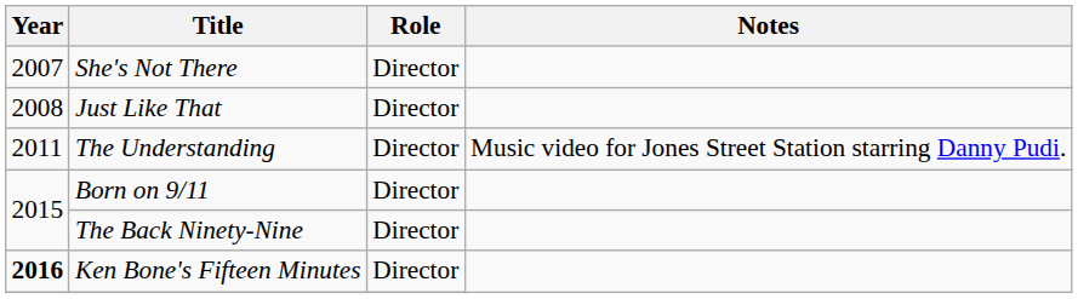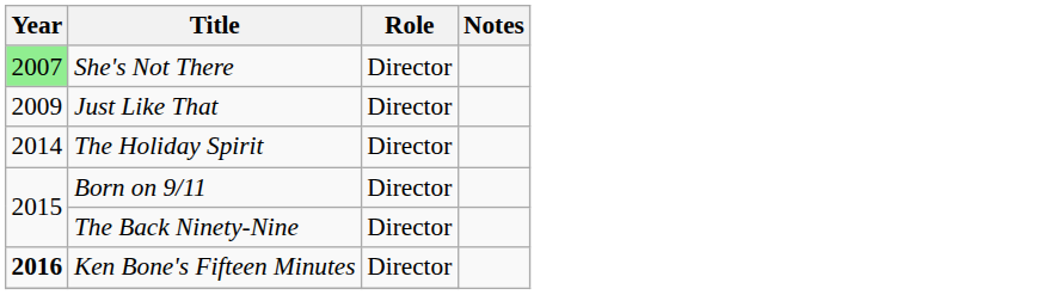She's Not There | Year: no background -> lightgreen background
Just Like That | Year: 2008 -> 2009
- row: 2011 | The Understanding | Director | Music video for Jones Street Station starring Danny Pudi.
+ row: 2014 | The Holiday Spirit | Director
